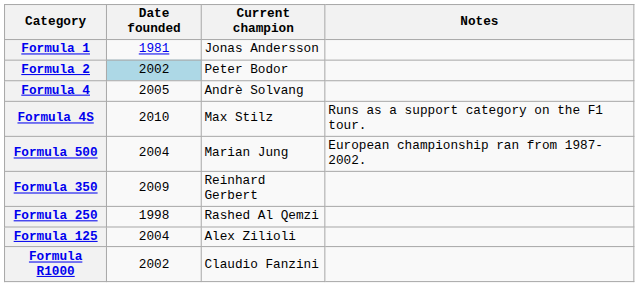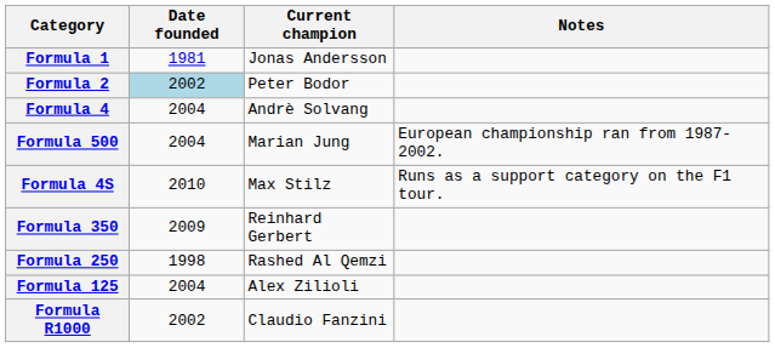Formula 4 | Date founded: 2005 -> 2004
rows swapped: Formula 4S <-> Formula 500
